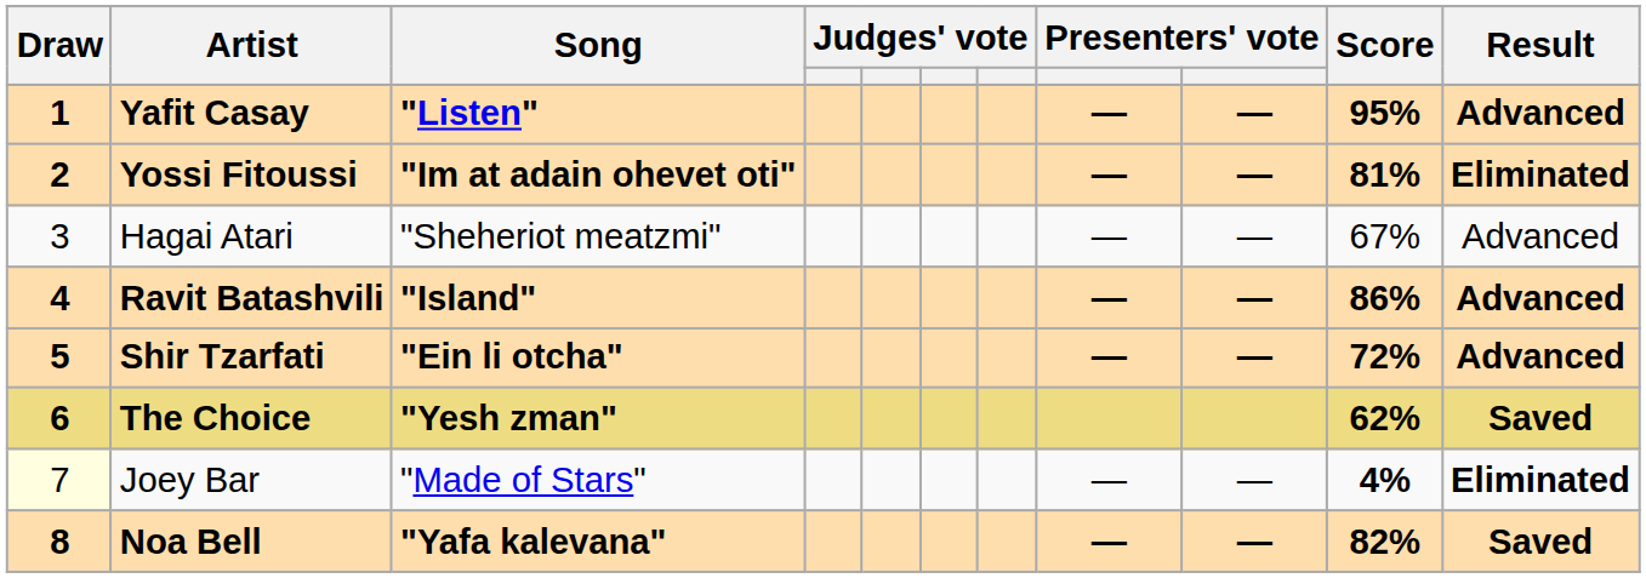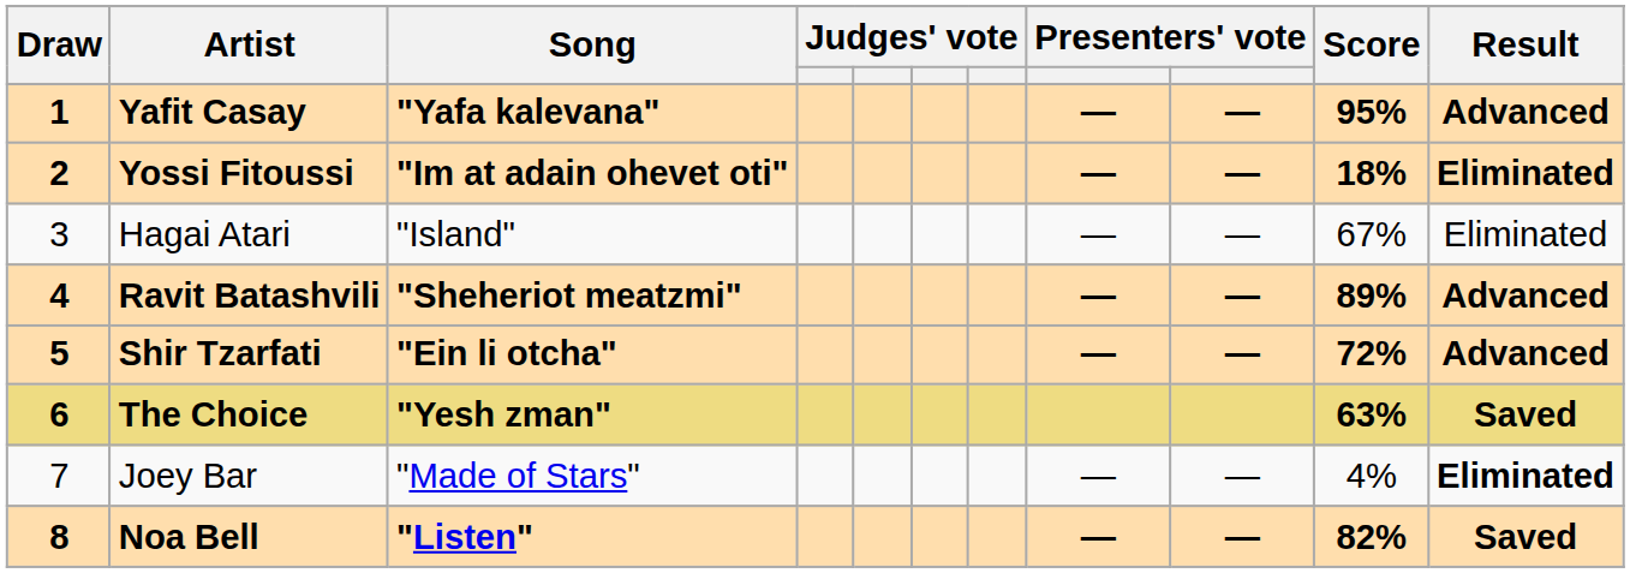Yafit Casay | Song: "Listen" -> "Yafa kalevana"
Yossi Fitoussi | Score: 81% -> 18%
Hagai Atari | Song: "Sheheriot meatzmi" -> "Island"
Hagai Atari | Result: Advanced -> Eliminated
Ravit Batashvili | Song: "Island" -> "Sheheriot meatzmi"
Ravit Batashvili | Score: 86% -> 89%
The Choice | Score: 62% -> 63%
Joey Bar | Draw: lightyellow background -> no background
Joey Bar | Score: bold -> normal
Noa Bell | Song: "Yafa kalevana" -> "Listen"
